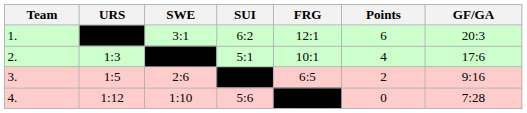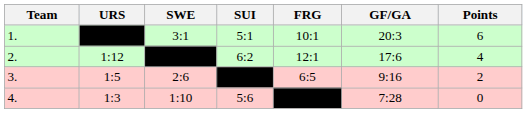columns swapped: GF/GA <-> Points
1. | SUI: 6:2 -> 5:1
1. | FRG: 12:1 -> 10:1
2. | URS: 1:3 -> 1:12
2. | SUI: 5:1 -> 6:2
2. | FRG: 10:1 -> 12:1
4. | URS: 1:12 -> 1:3
